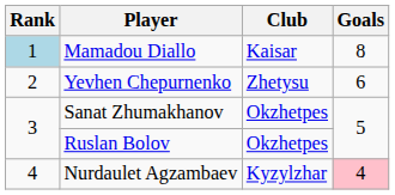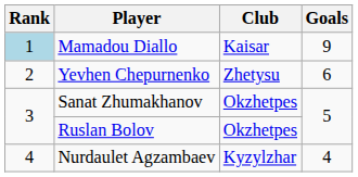Mamadou Diallo | Goals: 8 -> 9
Nurdaulet Agzambaev | Goals: pink background -> no background
